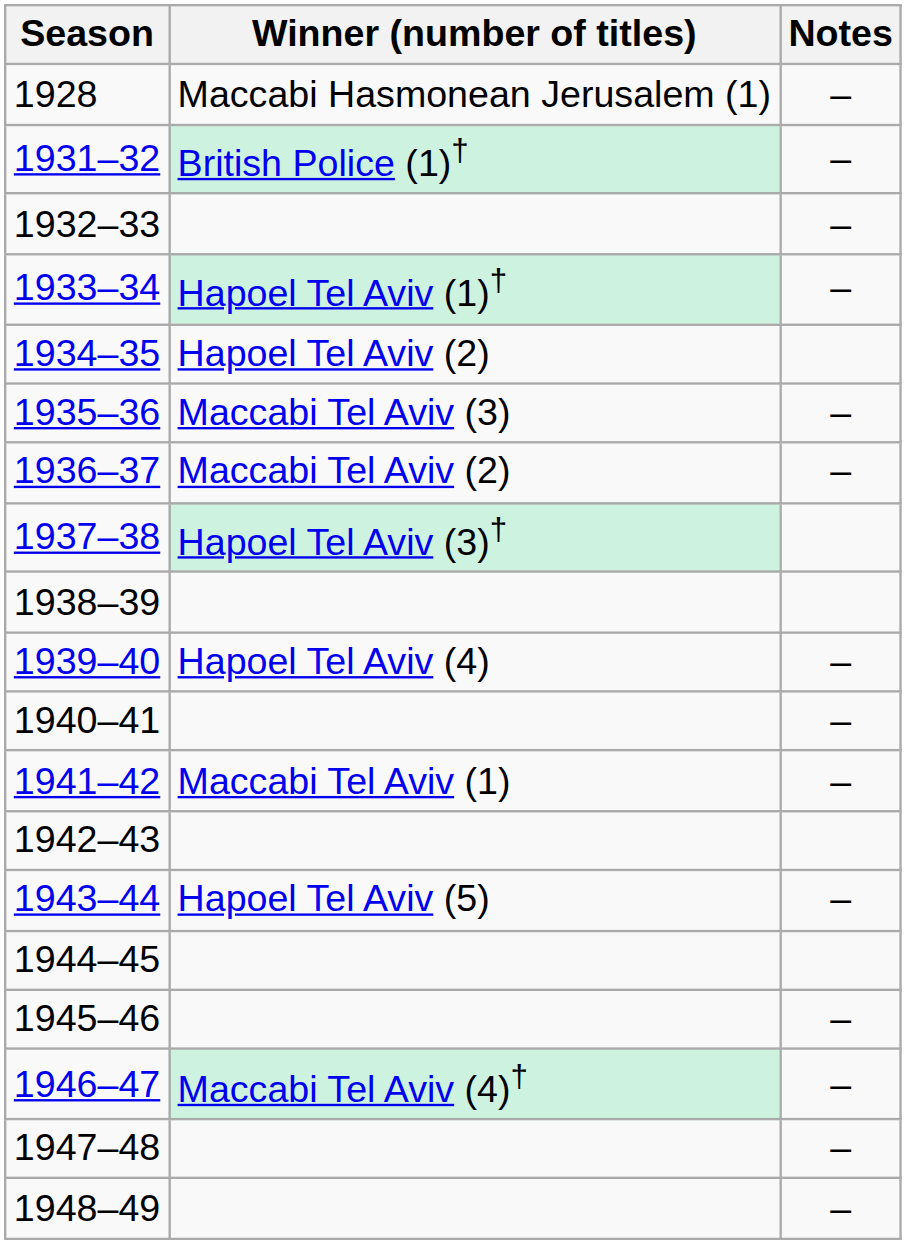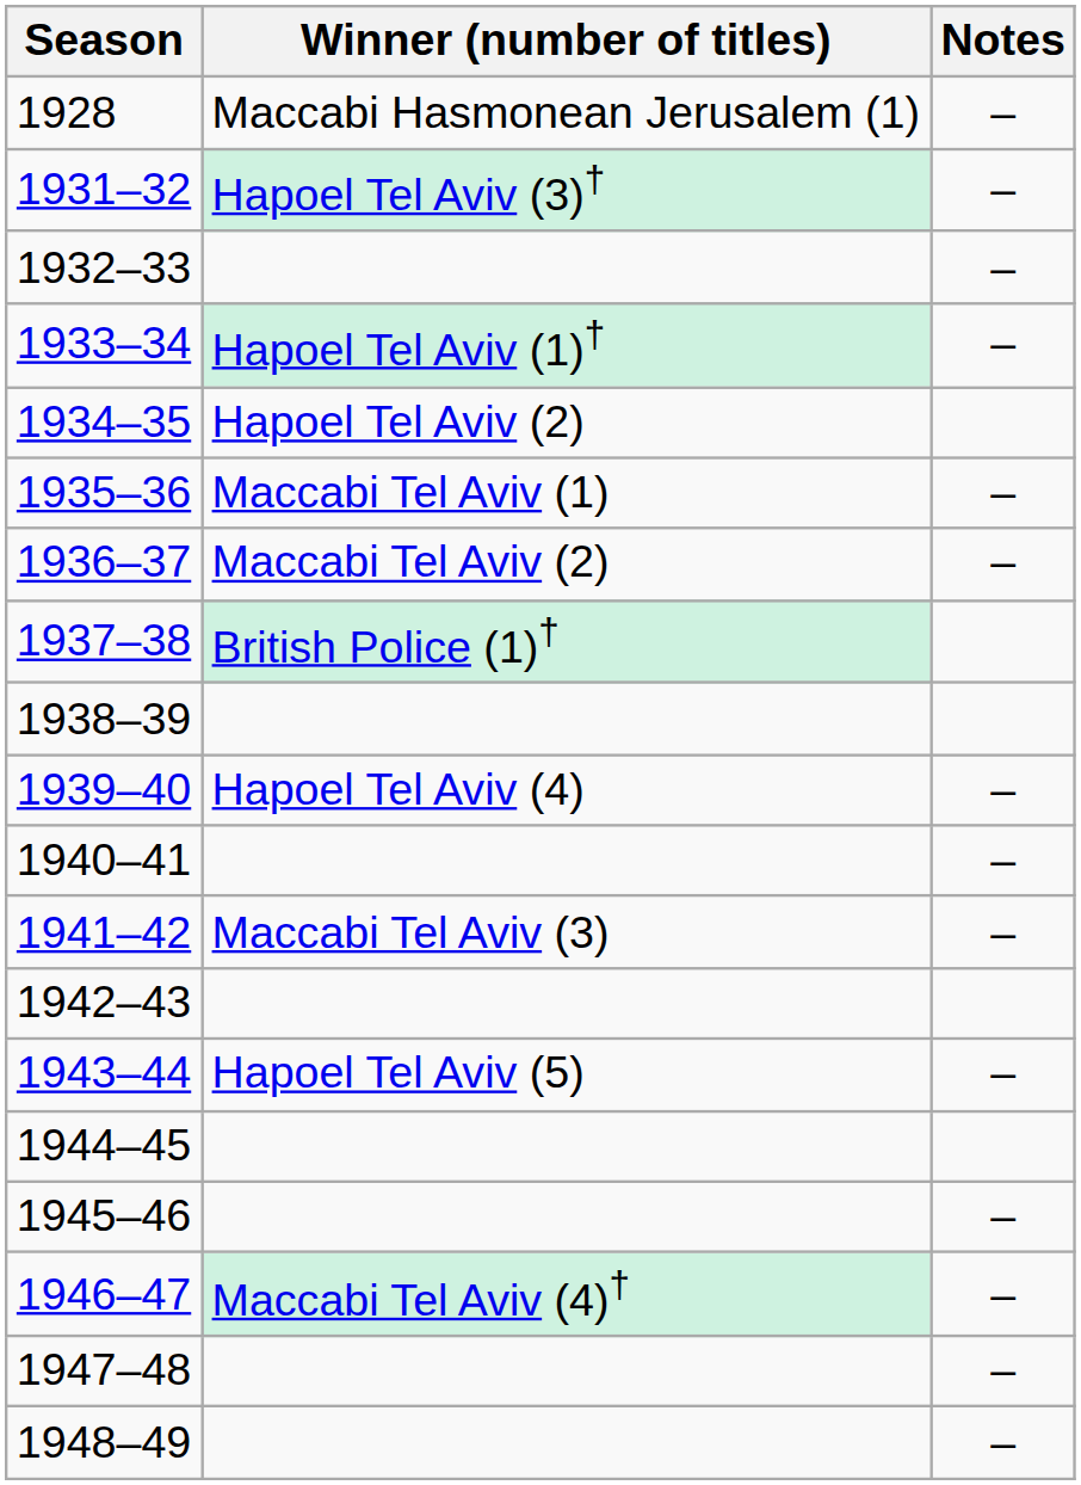1931–32 | Winner (number of titles): British Police (1)† -> Hapoel Tel Aviv (3)†
1935–36 | Winner (number of titles): Maccabi Tel Aviv (3) -> Maccabi Tel Aviv (1)
1937–38 | Winner (number of titles): Hapoel Tel Aviv (3)† -> British Police (1)†
1941–42 | Winner (number of titles): Maccabi Tel Aviv (1) -> Maccabi Tel Aviv (3)
